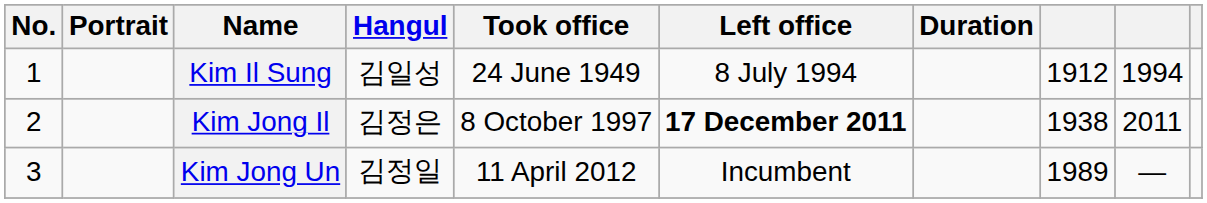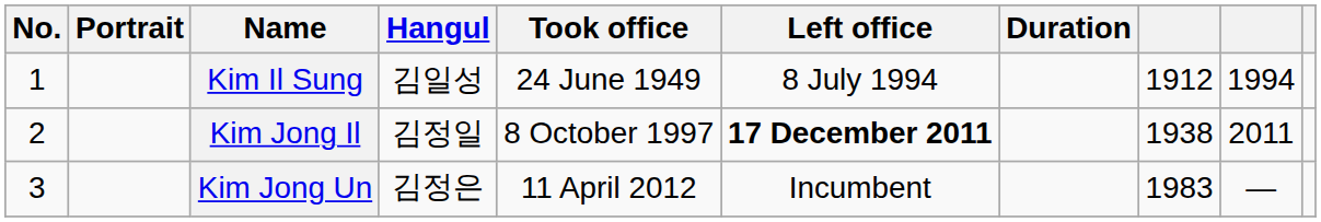Kim Jong Il | Hangul: 김정은 -> 김정일
Kim Jong Un | Hangul: 김정일 -> 김정은
Kim Jong Un | column 8: 1989 -> 1983
